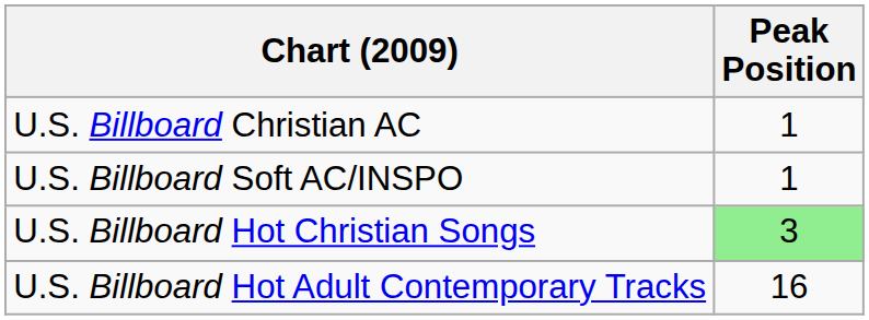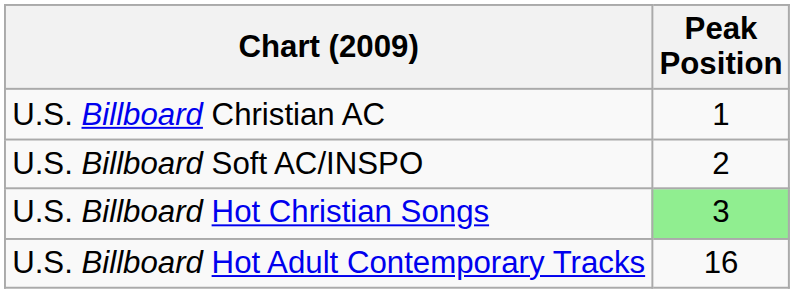U.S. Billboard Soft AC/INSPO | Peak Position: 1 -> 2
